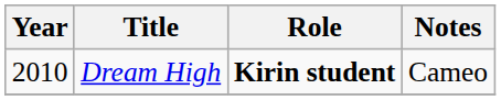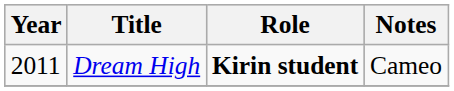Dream High | Year: 2010 -> 2011
